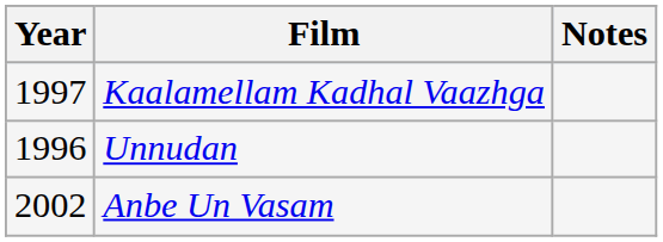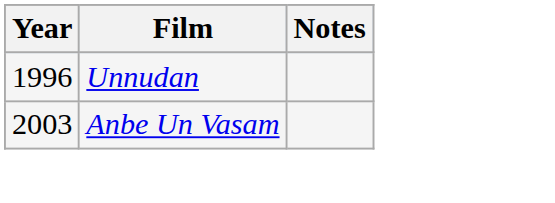- row: 1997 | Kaalamellam Kadhal Vaazhga
Anbe Un Vasam | Year: 2002 -> 2003
